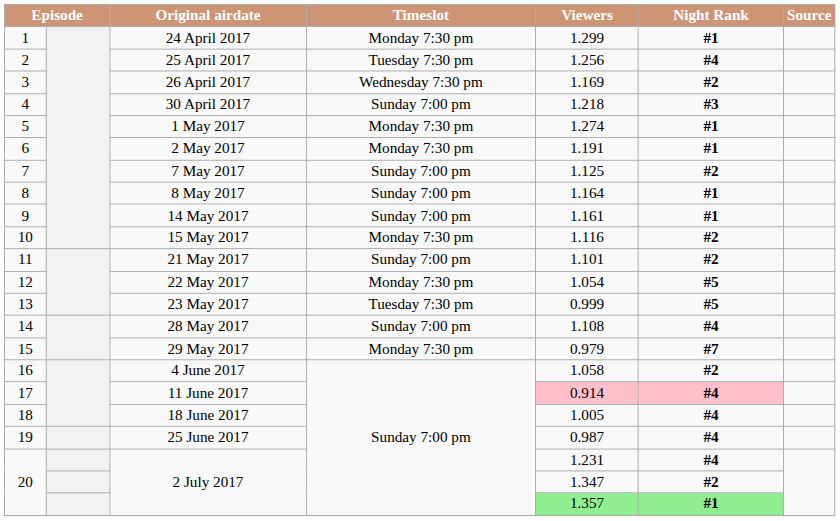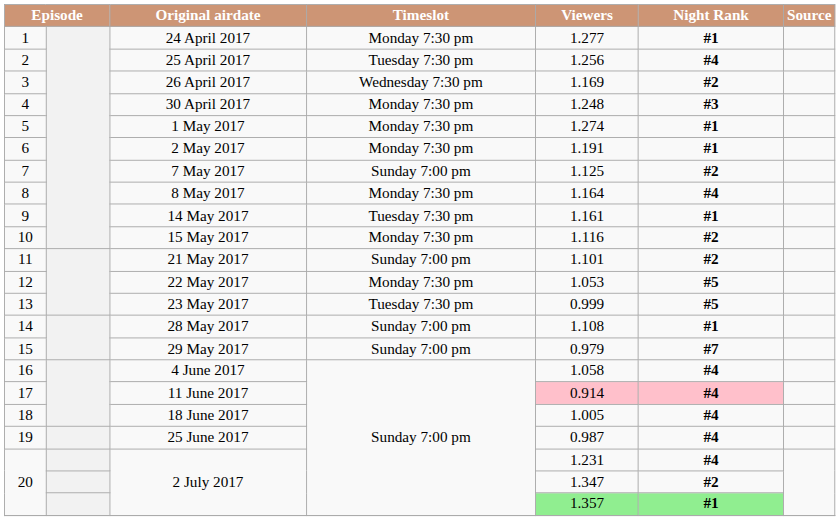24 April 2017 | Viewers: 1.299 -> 1.277
30 April 2017 | Timeslot: Sunday 7:00 pm -> Monday 7:30 pm
30 April 2017 | Viewers: 1.218 -> 1.248
8 May 2017 | Timeslot: Sunday 7:00 pm -> Monday 7:30 pm
8 May 2017 | Night Rank: #1 -> #4
14 May 2017 | Timeslot: Sunday 7:00 pm -> Tuesday 7:30 pm
22 May 2017 | Viewers: 1.054 -> 1.053
28 May 2017 | Night Rank: #4 -> #1
29 May 2017 | Timeslot: Monday 7:30 pm -> Sunday 7:00 pm
4 June 2017 | Night Rank: #2 -> #4
